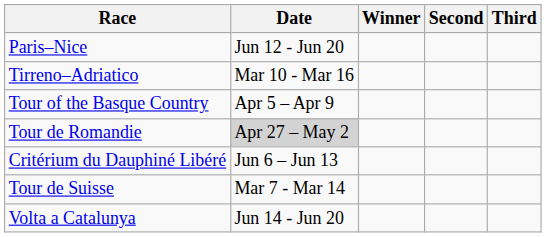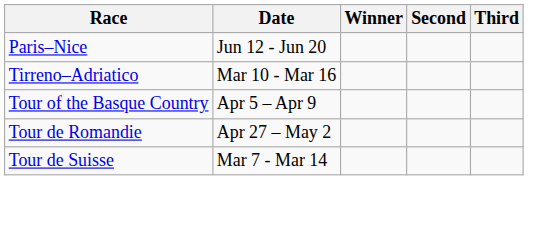Tour de Romandie | Date: lightgrey background -> no background
- row: Critérium du Dauphiné Libéré | Jun 6 – Jun 13
- row: Volta a Catalunya | Jun 14 - Jun 20
